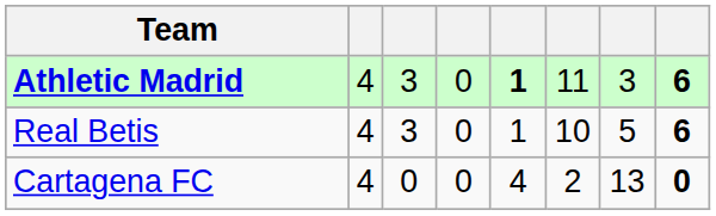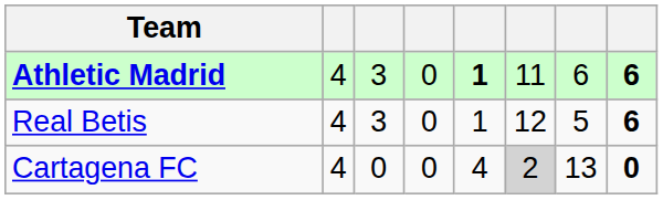Athletic Madrid | column 7: 3 -> 6
Real Betis | column 6: 10 -> 12
Cartagena FC | column 6: no background -> lightgrey background
